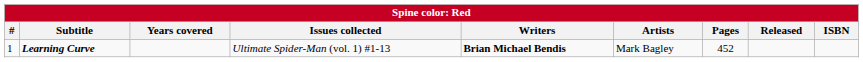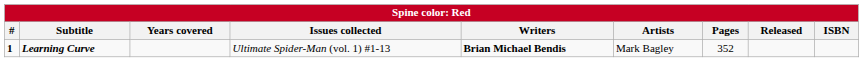Learning Curve | #: normal -> bold
Learning Curve | Pages: 452 -> 352
